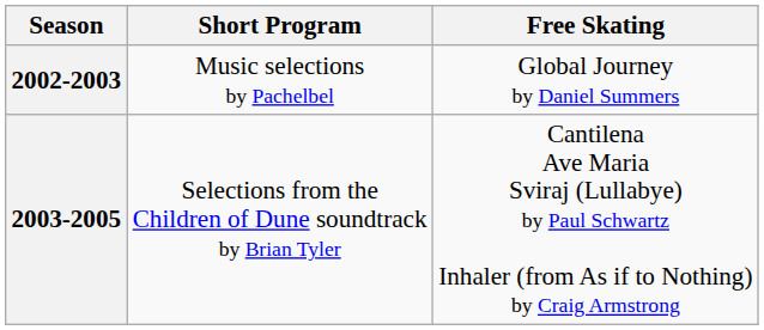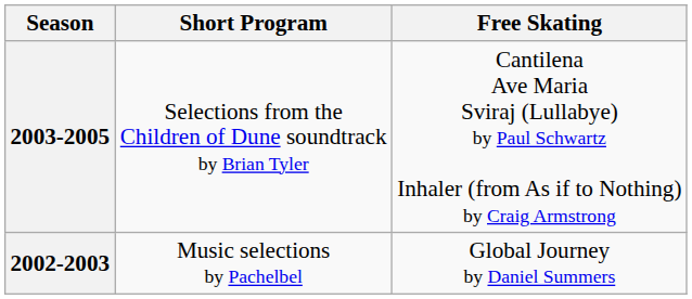rows swapped: 2003-2005 <-> 2002-2003
